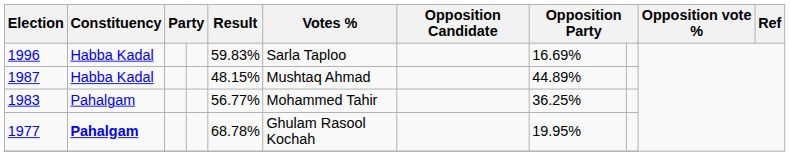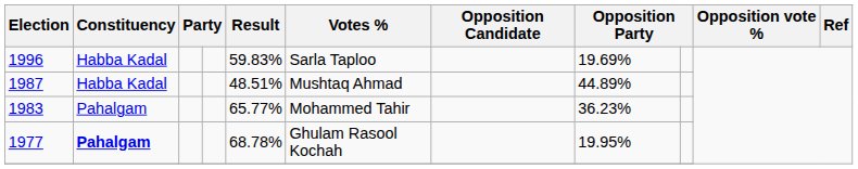1996 | column 8: 16.69% -> 19.69%
1987 | Result: 48.15% -> 48.51%
1983 | Result: 56.77% -> 65.77%
1983 | column 8: 36.25% -> 36.23%
